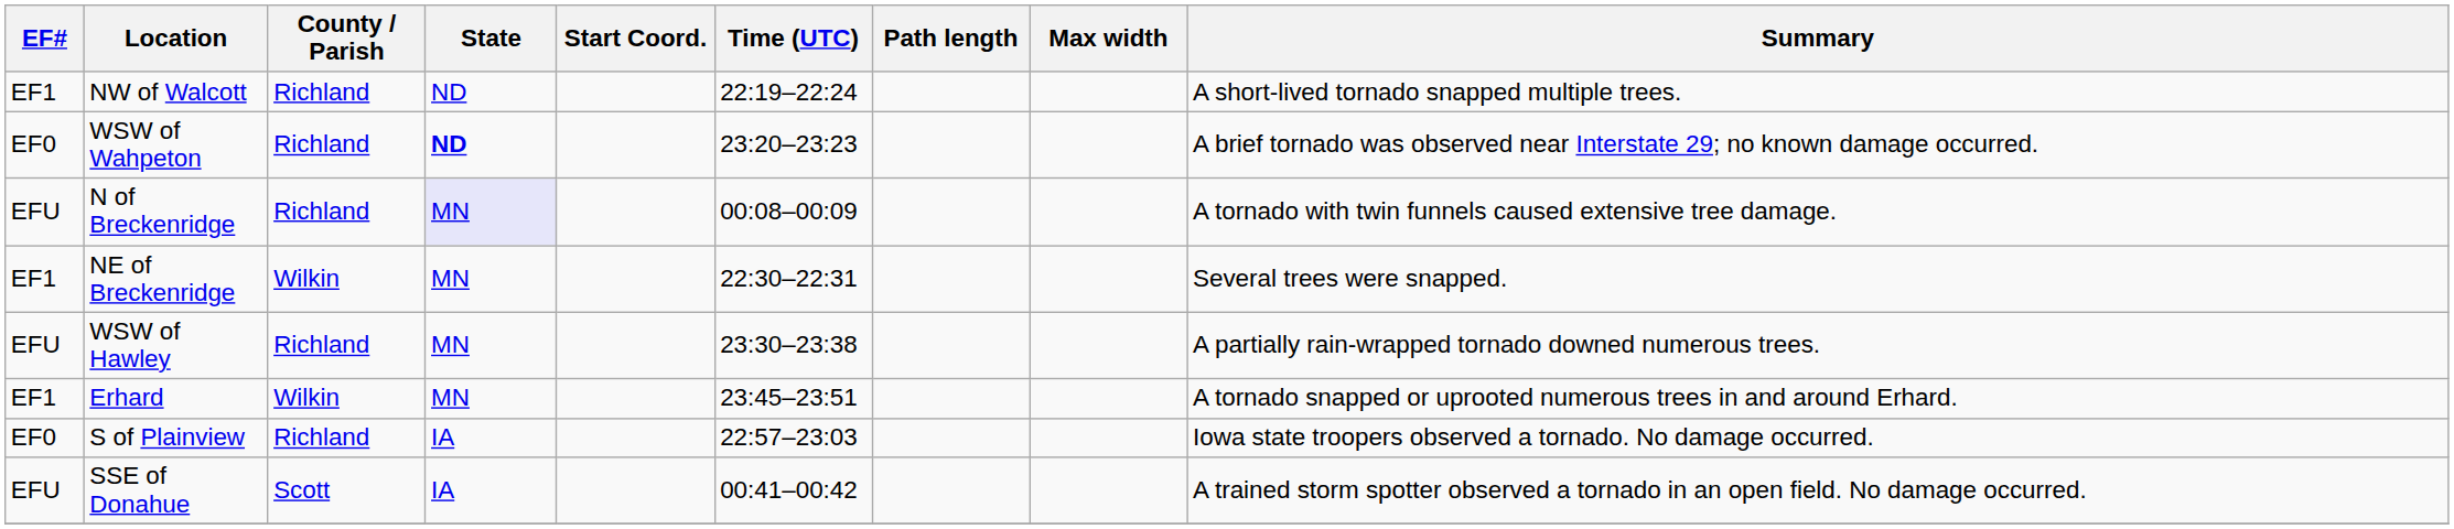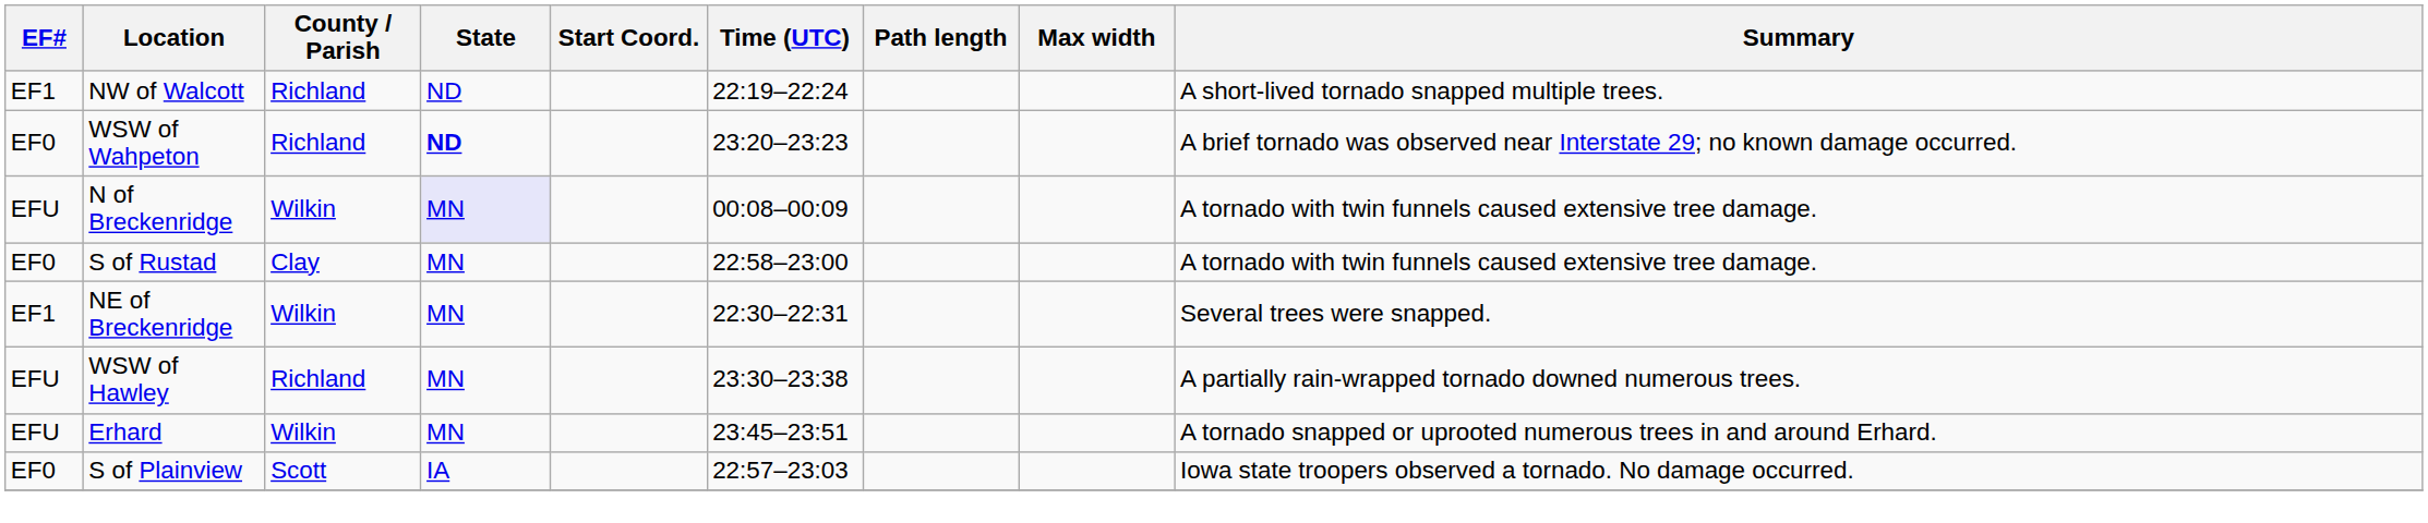N of Breckenridge | County / Parish: Richland -> Wilkin
+ row: EF0 | S of Rustad | Clay | MN | 22:58–23:00 | A tornado with twin funnels caused extensive tree damage.
Erhard | EF#: EF1 -> EFU
S of Plainview | County / Parish: Richland -> Scott
- row: EFU | SSE of Donahue | Scott | IA | 00:41–00:42 | A trained storm spotter observed a tornado in an open field. No damage occurred.
